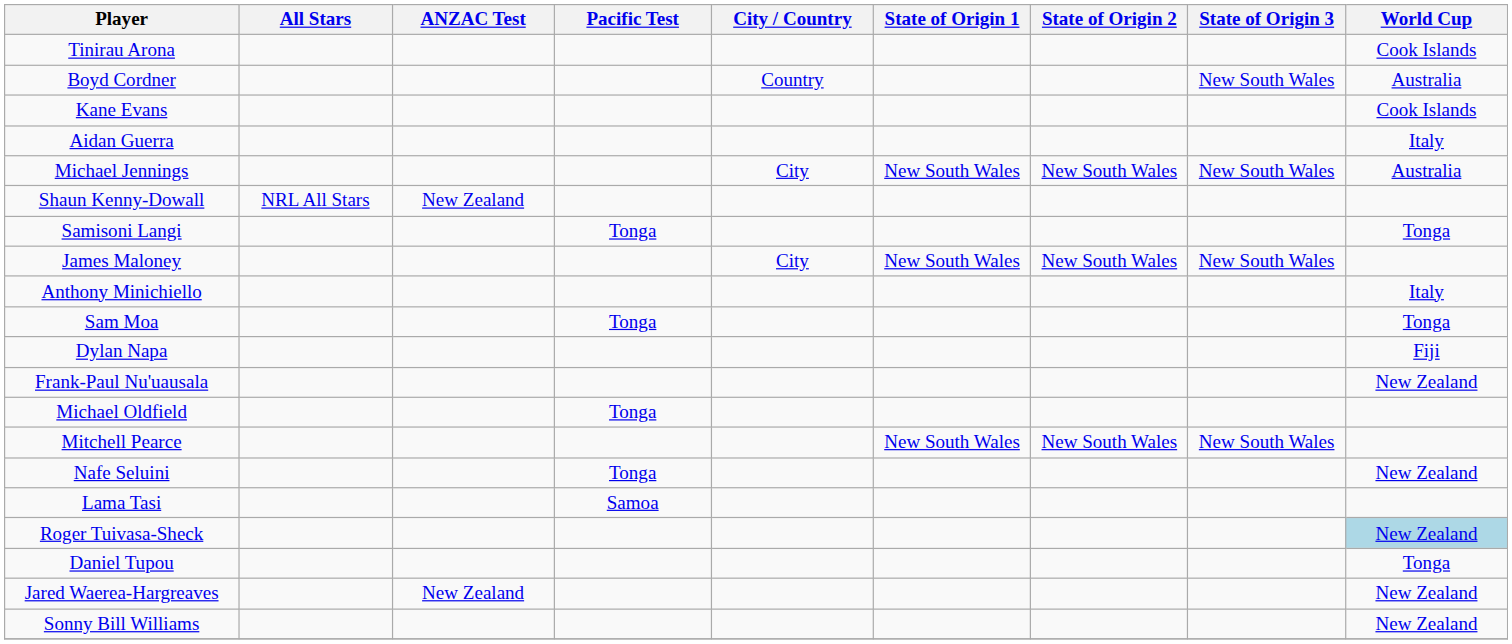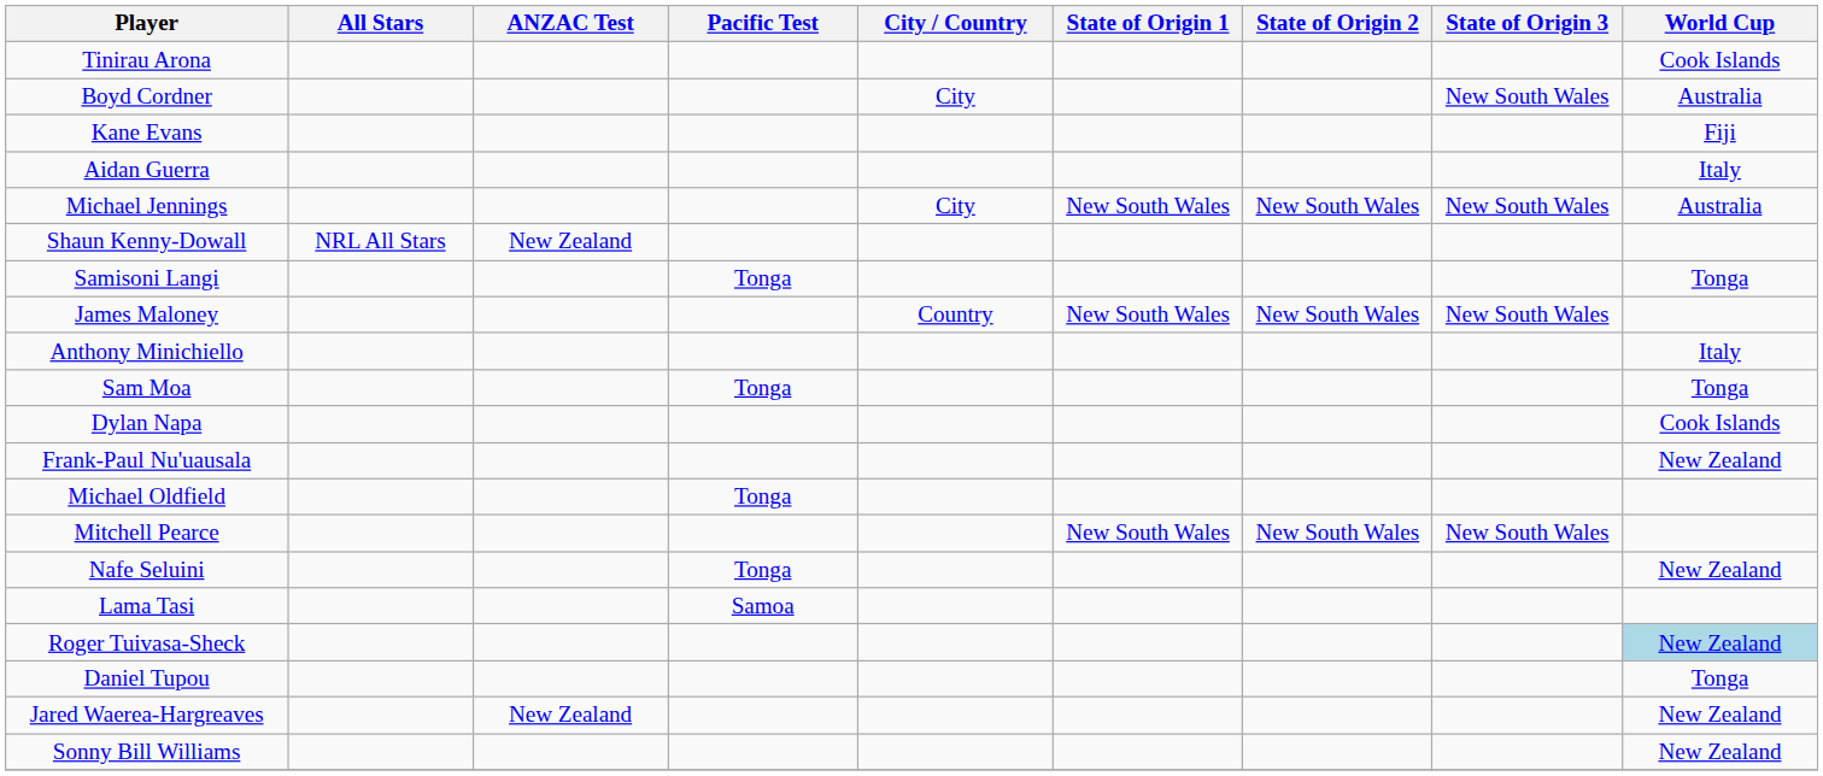Boyd Cordner | City / Country: Country -> City
Kane Evans | World Cup: Cook Islands -> Fiji
James Maloney | City / Country: City -> Country
Dylan Napa | World Cup: Fiji -> Cook Islands
